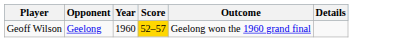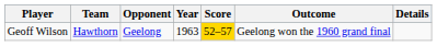+ column: Team | Hawthorn
Geoff Wilson | Year: 1960 -> 1963
